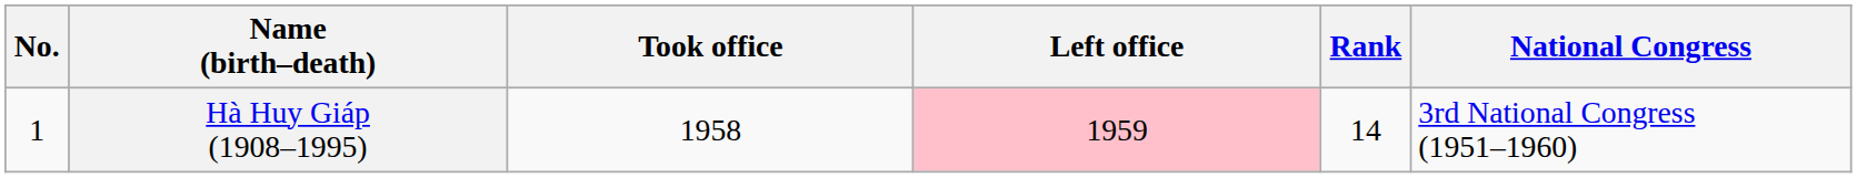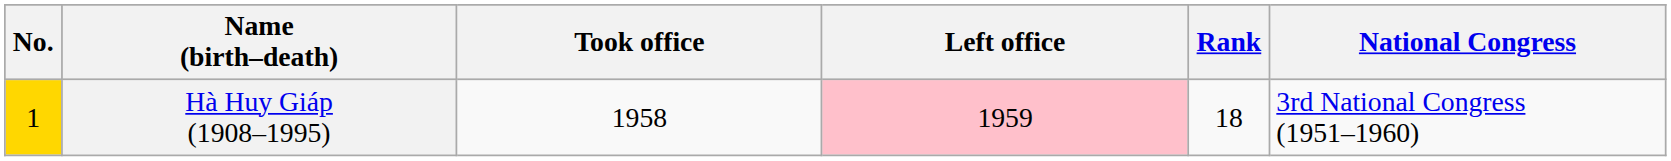Hà Huy Giáp (1908–1995) | No.: no background -> gold background
Hà Huy Giáp (1908–1995) | Rank: 14 -> 18
